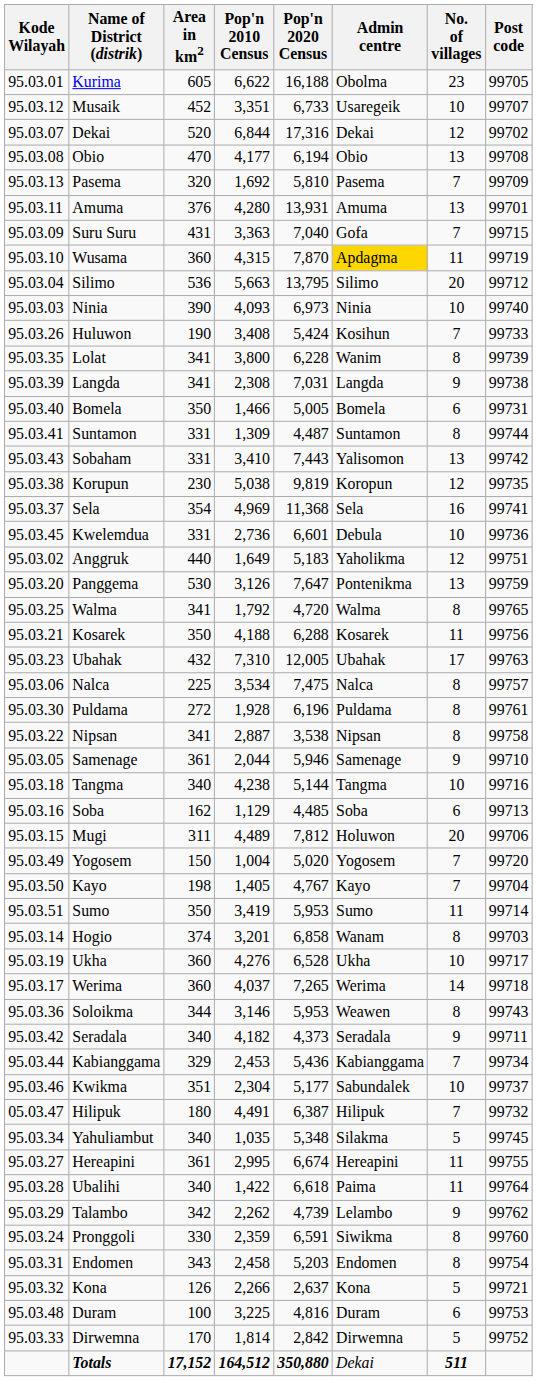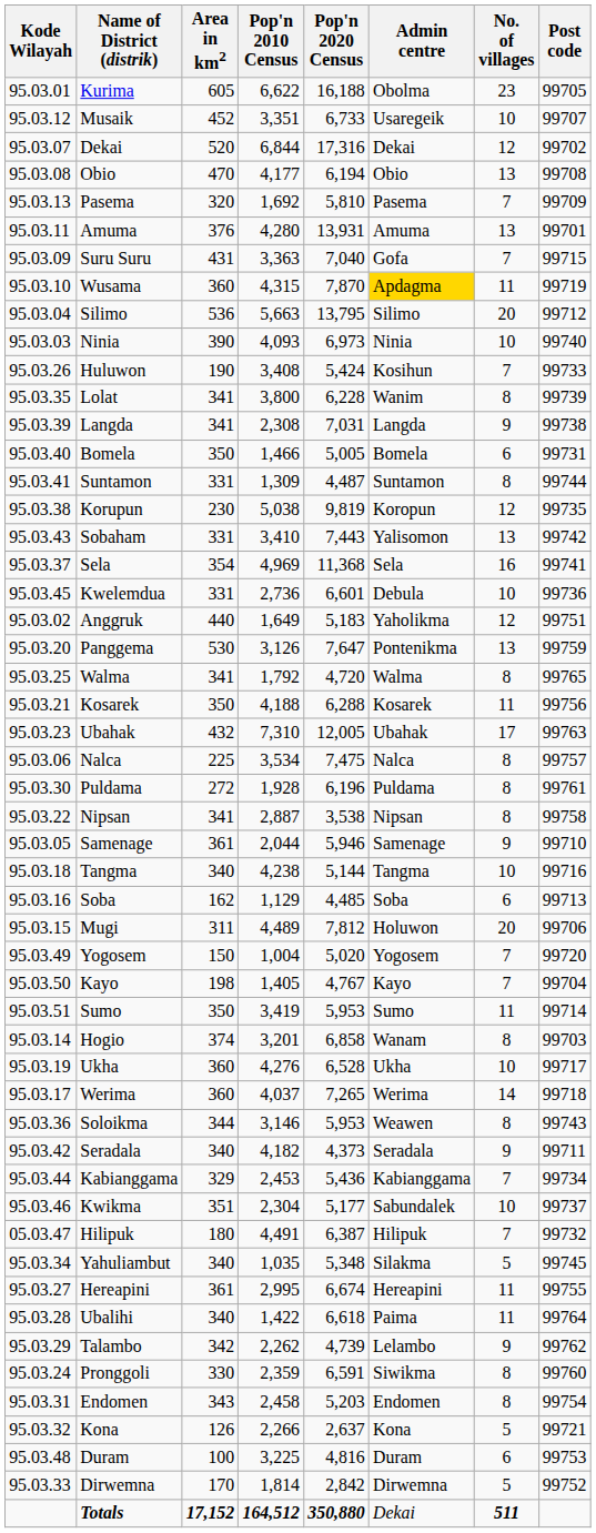rows swapped: Sobaham <-> Korupun
